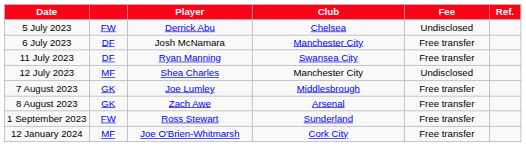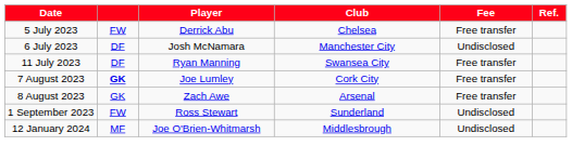5 July 2023 | Fee: Undisclosed -> Free transfer
6 July 2023 | Fee: Free transfer -> Undisclosed
- row: 12 July 2023 | MF | Shea Charles | Manchester City | Undisclosed
7 August 2023 | column 2: normal -> bold
7 August 2023 | Club: Middlesbrough -> Cork City
1 September 2023 | Fee: Free transfer -> Undisclosed
12 January 2024 | Club: Cork City -> Middlesbrough
12 January 2024 | Fee: Free transfer -> Undisclosed
